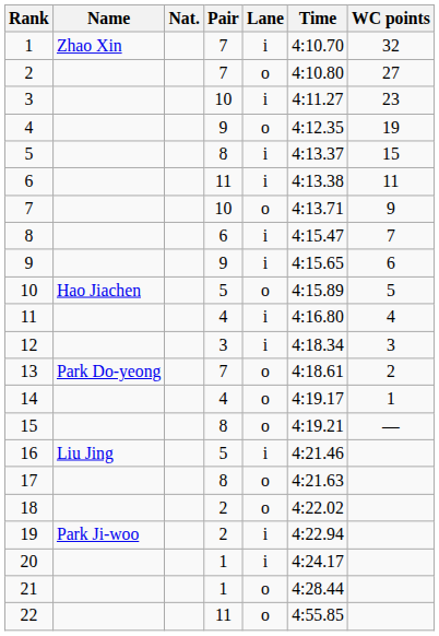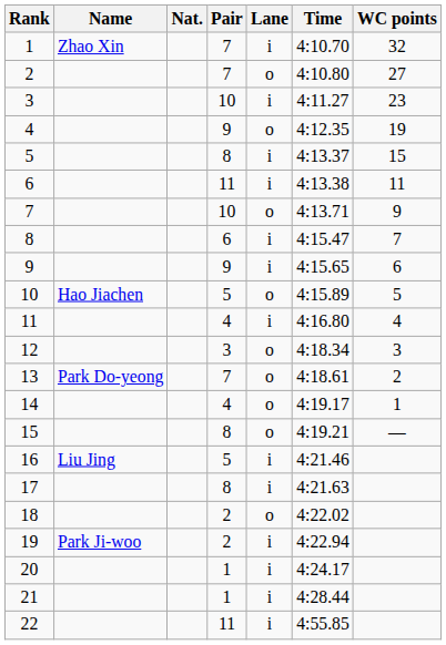12 | Lane: i -> o
17 | Lane: o -> i
21 | Lane: o -> i
22 | Lane: o -> i
